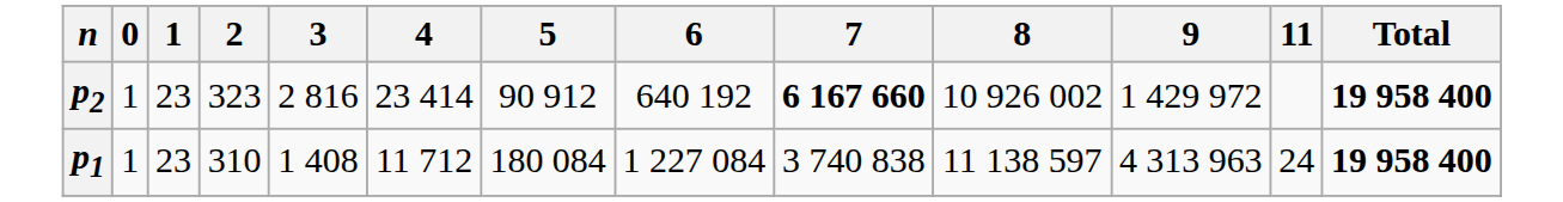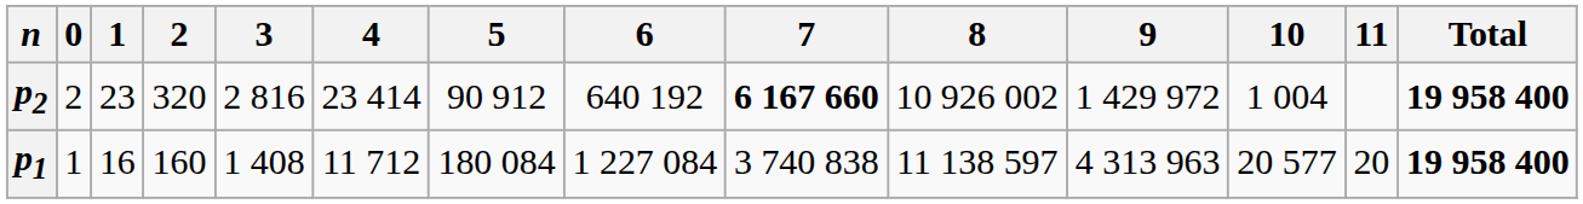+ column: 10 | 1 004 | 20 577
p2 | 0: 1 -> 2
p2 | 2: 323 -> 320
p1 | 1: 23 -> 16
p1 | 2: 310 -> 160
p1 | 11: 24 -> 20
